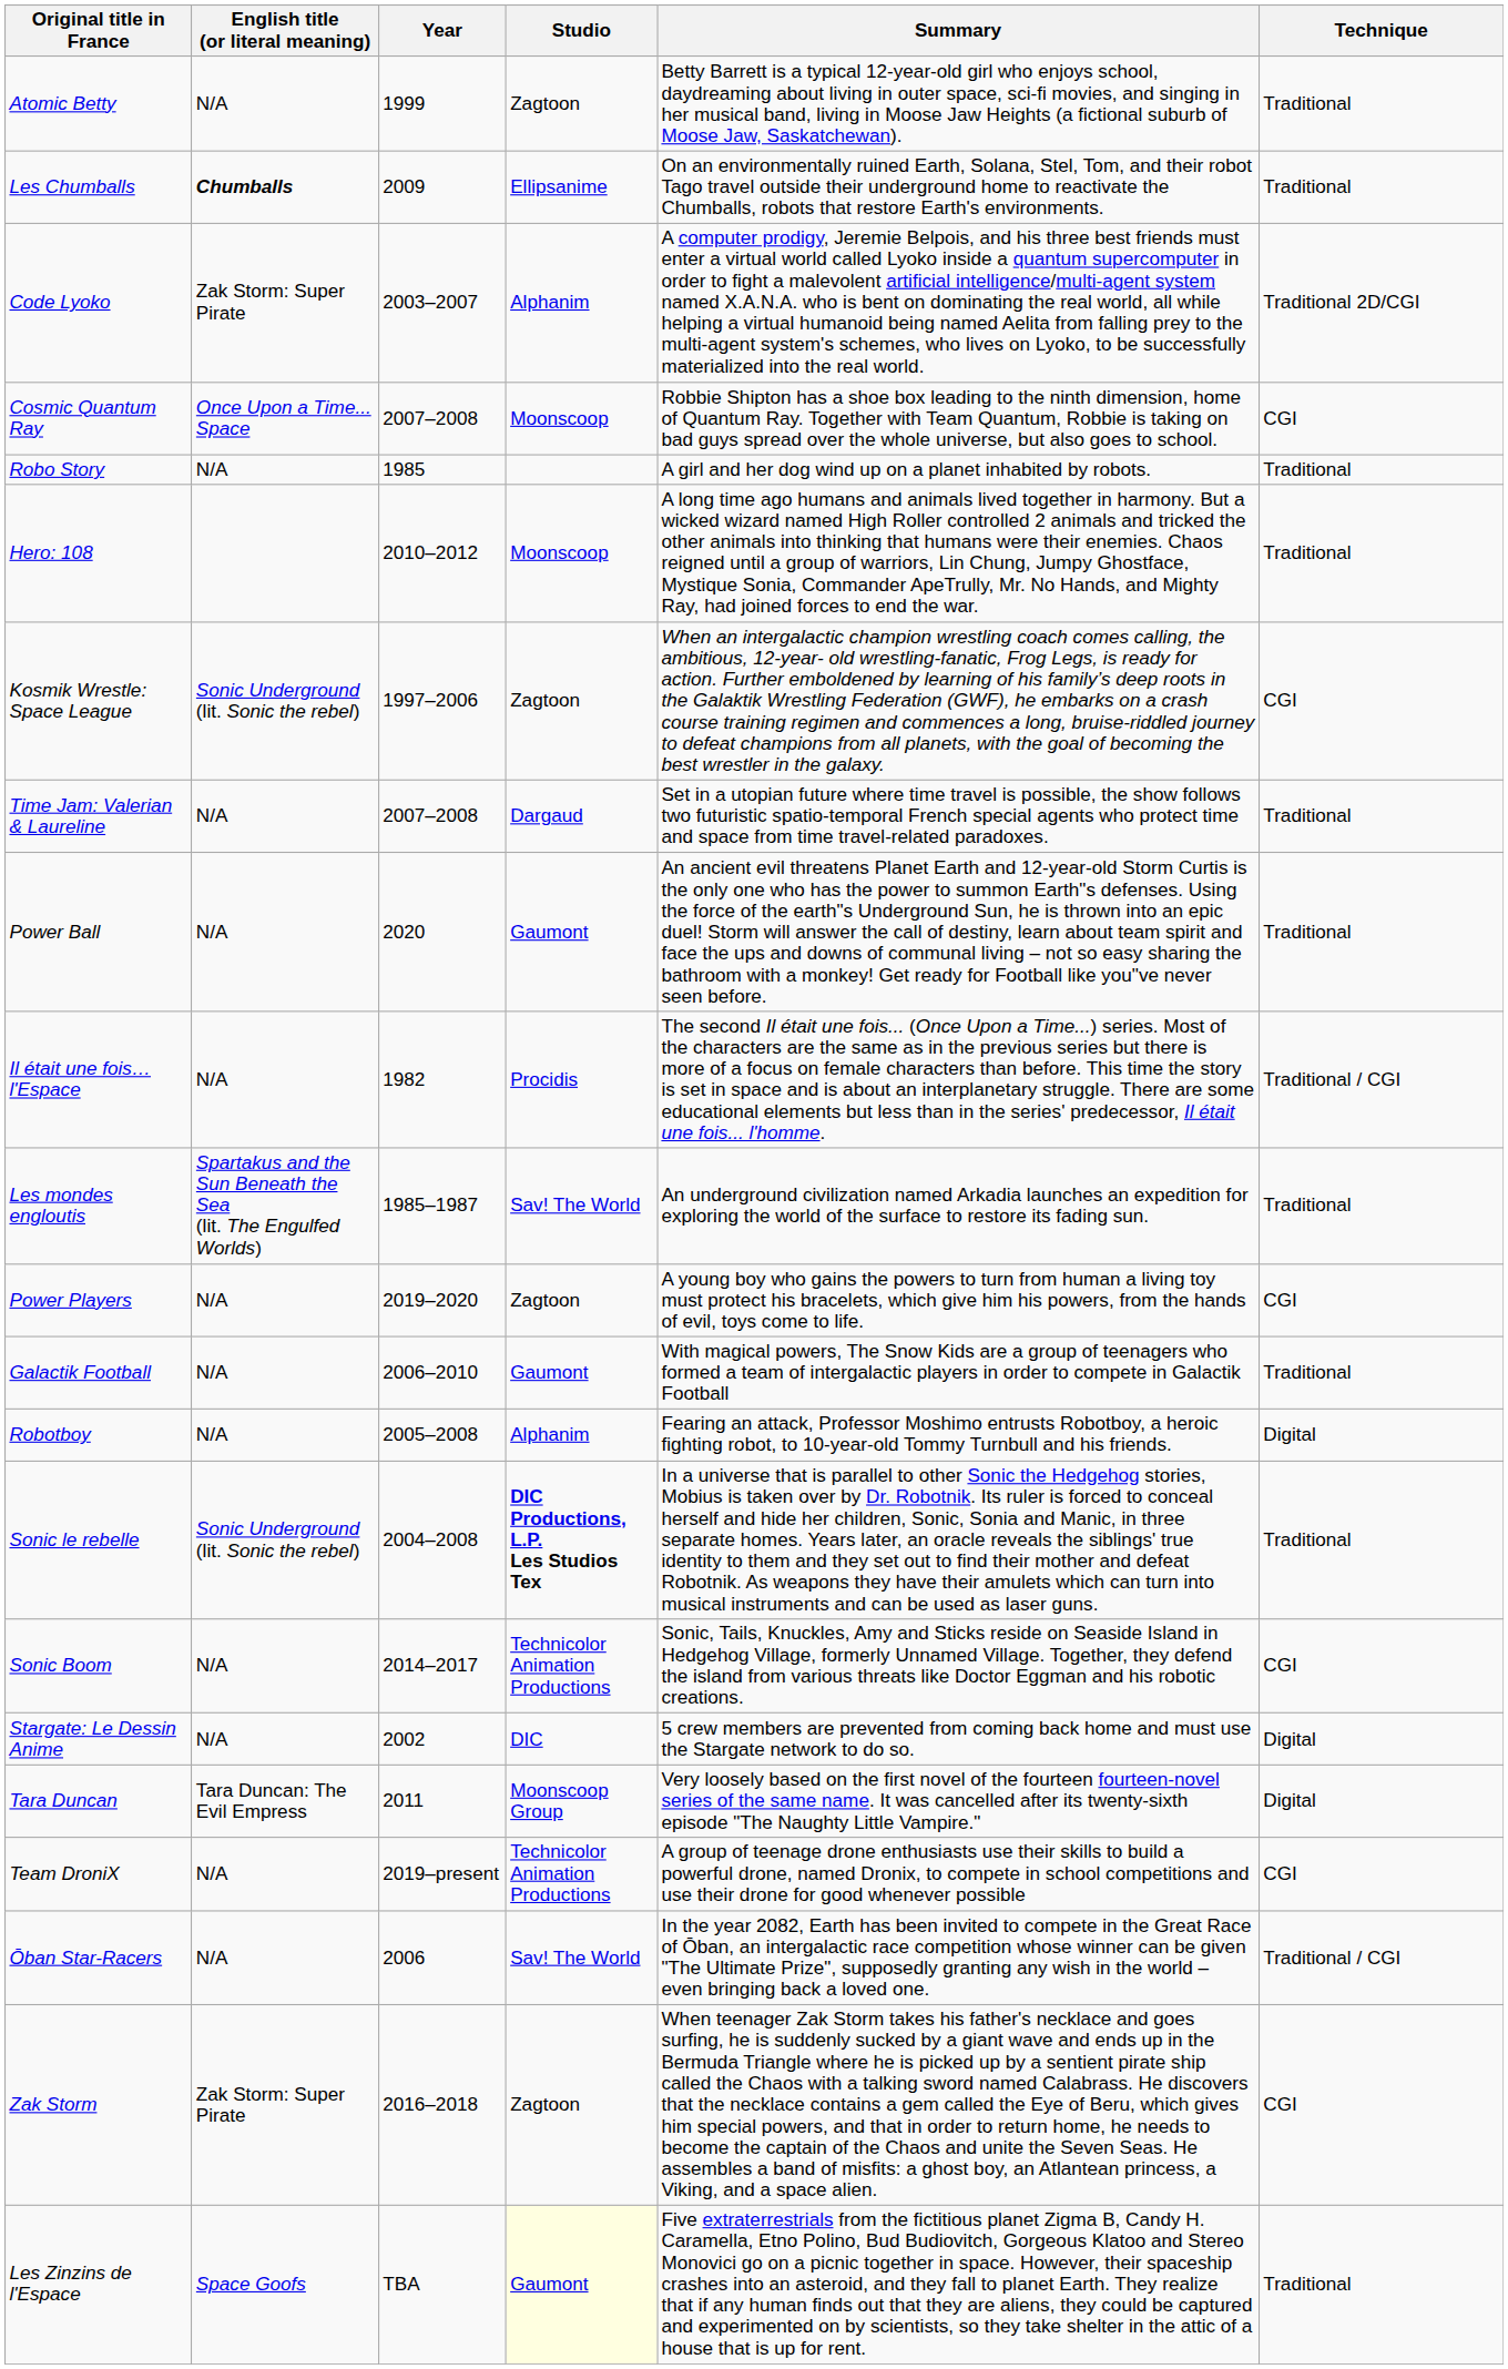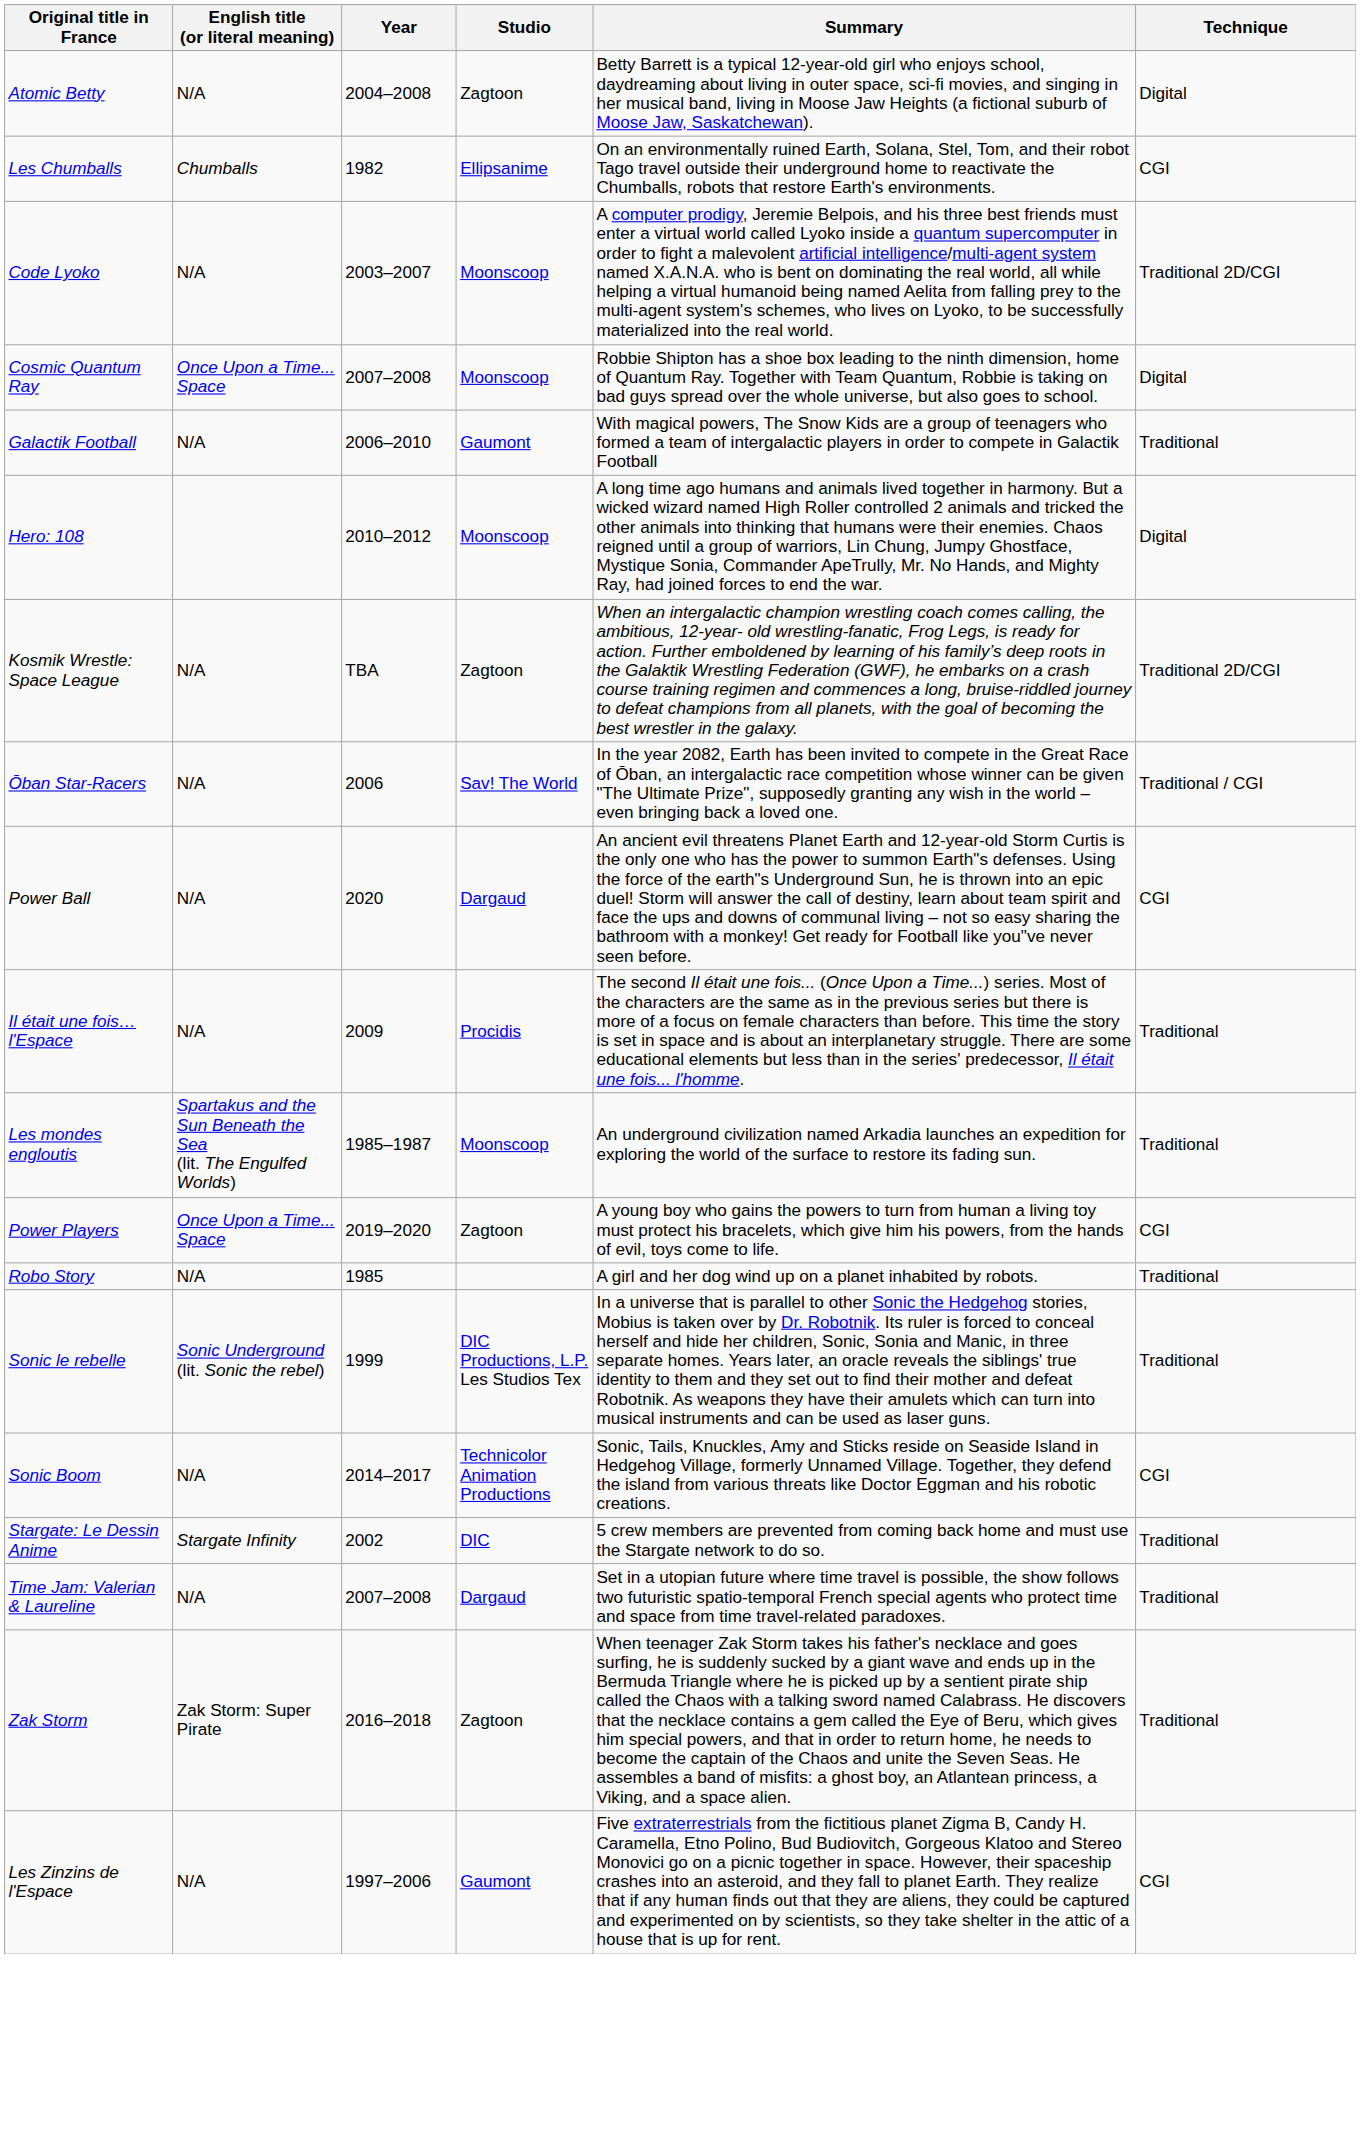Atomic Betty | Year: 1999 -> 2004–2008
Atomic Betty | Technique: Traditional -> Digital
Les Chumballs | English title (or literal meaning): bold -> normal
Les Chumballs | Year: 2009 -> 1982
Les Chumballs | Technique: Traditional -> CGI
Code Lyoko | English title (or literal meaning): Zak Storm: Super Pirate -> N/A
Code Lyoko | Studio: Alphanim -> Moonscoop
Cosmic Quantum Ray | Technique: CGI -> Digital
rows swapped: Galactik Football <-> Robo Story
Hero: 108 | Technique: Traditional -> Digital
Kosmik Wrestle: Space League | English title (or literal meaning): Sonic Underground (lit. Sonic the rebel) -> N/A
Kosmik Wrestle: Space League | Year: 1997–2006 -> TBA
Kosmik Wrestle: Space League | Technique: CGI -> Traditional 2D/CGI
rows swapped: Ōban Star-Racers <-> Time Jam: Valerian & Laureline
Power Ball | Studio: Gaumont -> Dargaud
Power Ball | Technique: Traditional -> CGI
Il était une fois… l'Espace | Year: 1982 -> 2009
Il était une fois… l'Espace | Technique: Traditional / CGI -> Traditional
Les mondes engloutis | Studio: Sav! The World -> Moonscoop
Power Players | English title (or literal meaning): N/A -> Once Upon a Time... Space
- row: Robotboy | N/A | 2005–2008 | Alphanim | Fearing an attack, Professor Moshimo entrusts Robotboy, a heroic fighting robot, to 10-year-old Tommy Turnbull and his friends. | Digital
Sonic le rebelle | Year: 2004–2008 -> 1999
Sonic le rebelle | Studio: bold -> normal
Stargate: Le Dessin Anime | English title (or literal meaning): N/A -> Stargate Infinity
Stargate: Le Dessin Anime | Technique: Digital -> Traditional
- row: Tara Duncan | Tara Duncan: The Evil Empress | 2011 | Moonscoop Group | Very loosely based on the first novel of the fourteen fourteen-novel series of the same name. It was cancelled after its twenty-sixth episode "The Naughty Little Vampire." | Digital
- row: Team DroniX | N/A | 2019–present | Technicolor Animation Productions | A group of teenage drone enthusiasts use their skills to build a powerful drone, named Dronix, to compete in school competitions and use their drone for good whenever possible | CGI
Zak Storm | Technique: CGI -> Traditional
Les Zinzins de l'Espace | English title (or literal meaning): Space Goofs -> N/A
Les Zinzins de l'Espace | Year: TBA -> 1997–2006
Les Zinzins de l'Espace | Studio: lightyellow background -> no background
Les Zinzins de l'Espace | Technique: Traditional -> CGI
